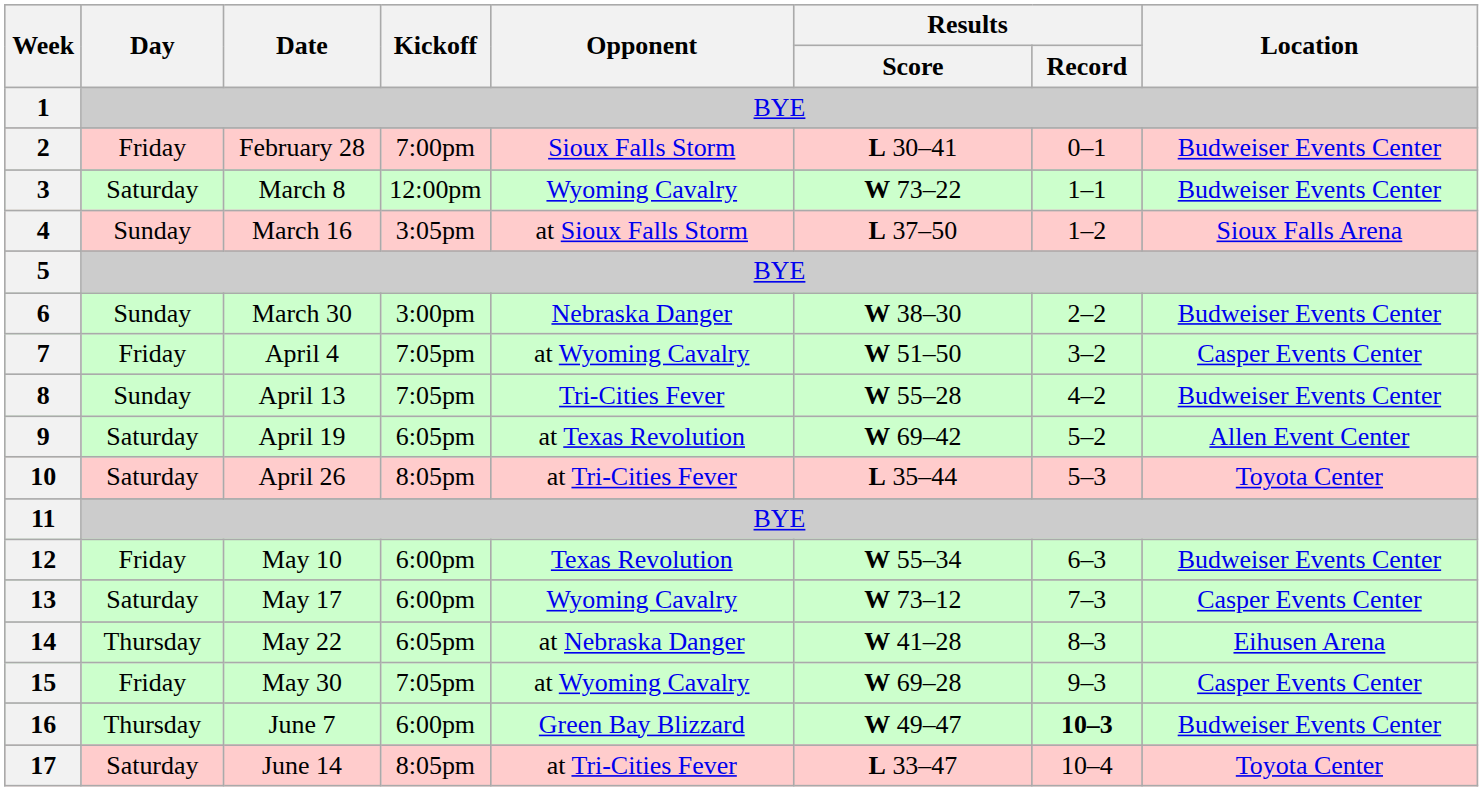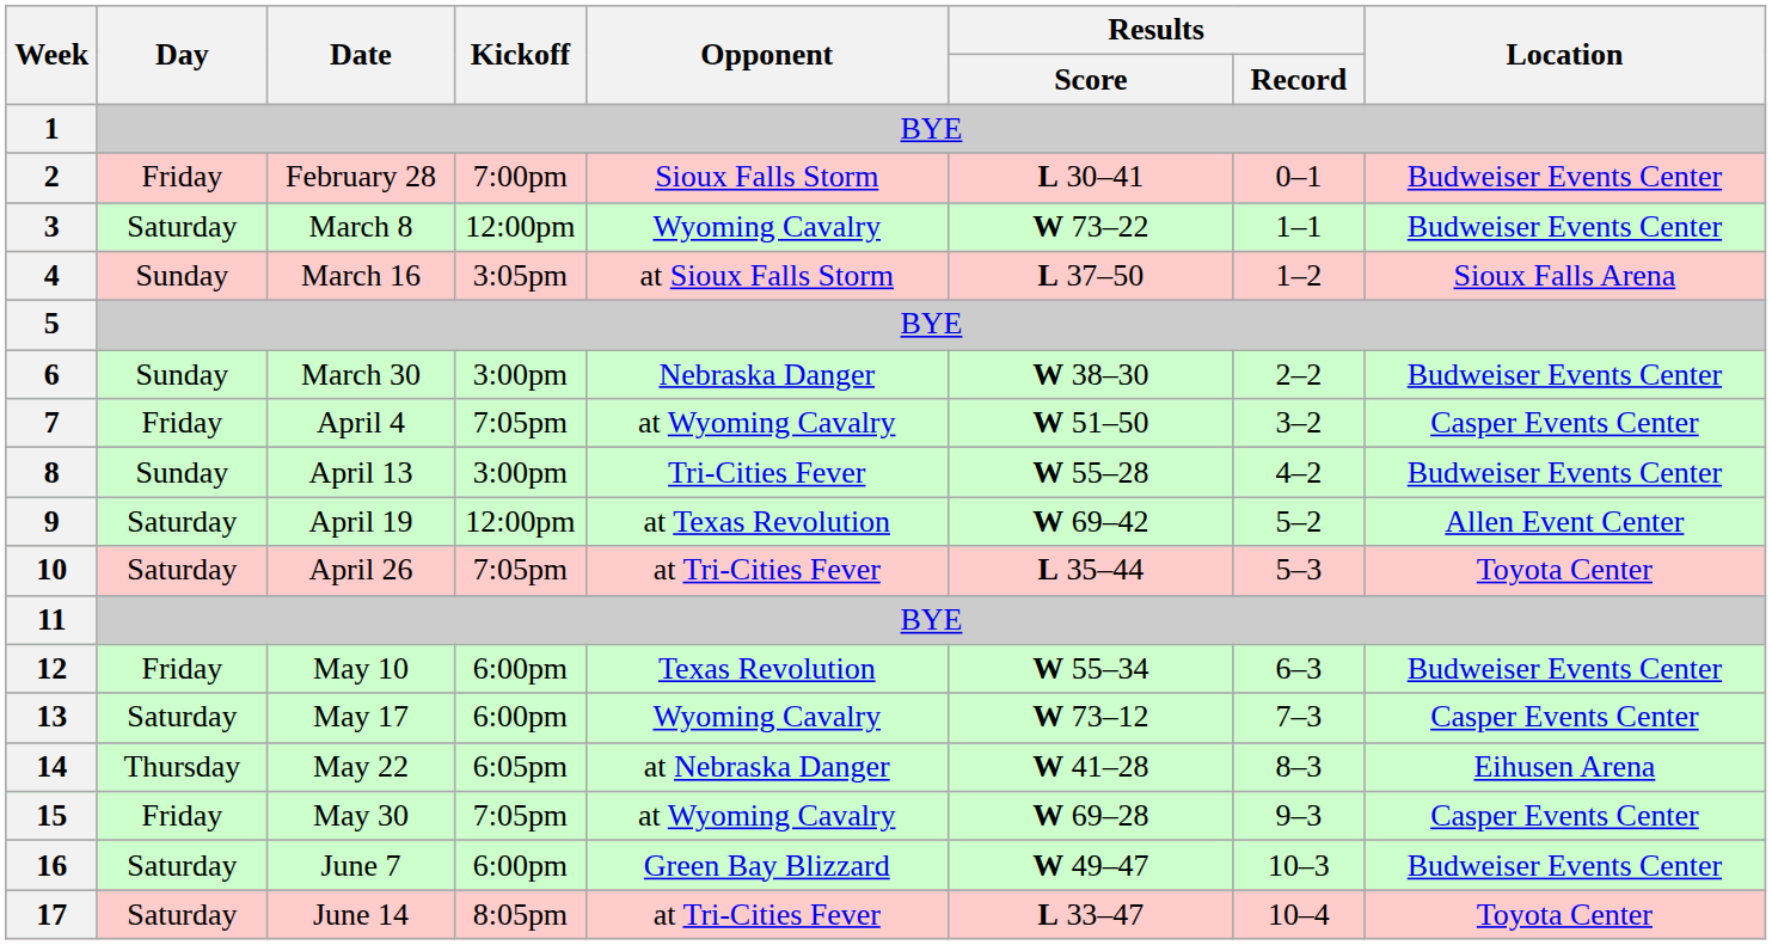8 | Kickoff: 7:05pm -> 3:00pm
9 | Kickoff: 6:05pm -> 12:00pm
10 | Kickoff: 8:05pm -> 7:05pm
16 | Day: Thursday -> Saturday
16 | Results / Record: bold -> normal
